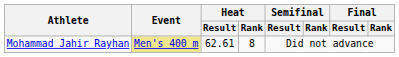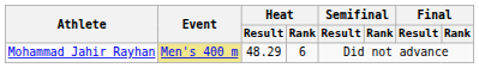Mohammad Jahir Rayhan | Heat / Result: 62.61 -> 48.29
Mohammad Jahir Rayhan | Heat / Rank: 8 -> 6
